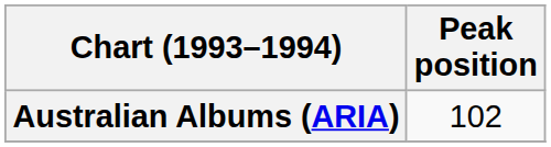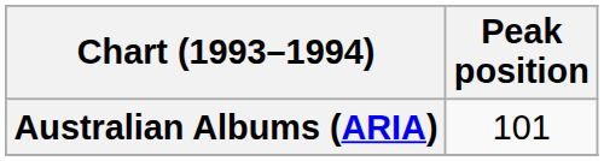Australian Albums (ARIA) | Peak position: 102 -> 101
